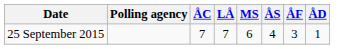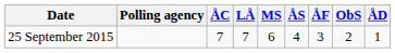+ column: ObS | 2
